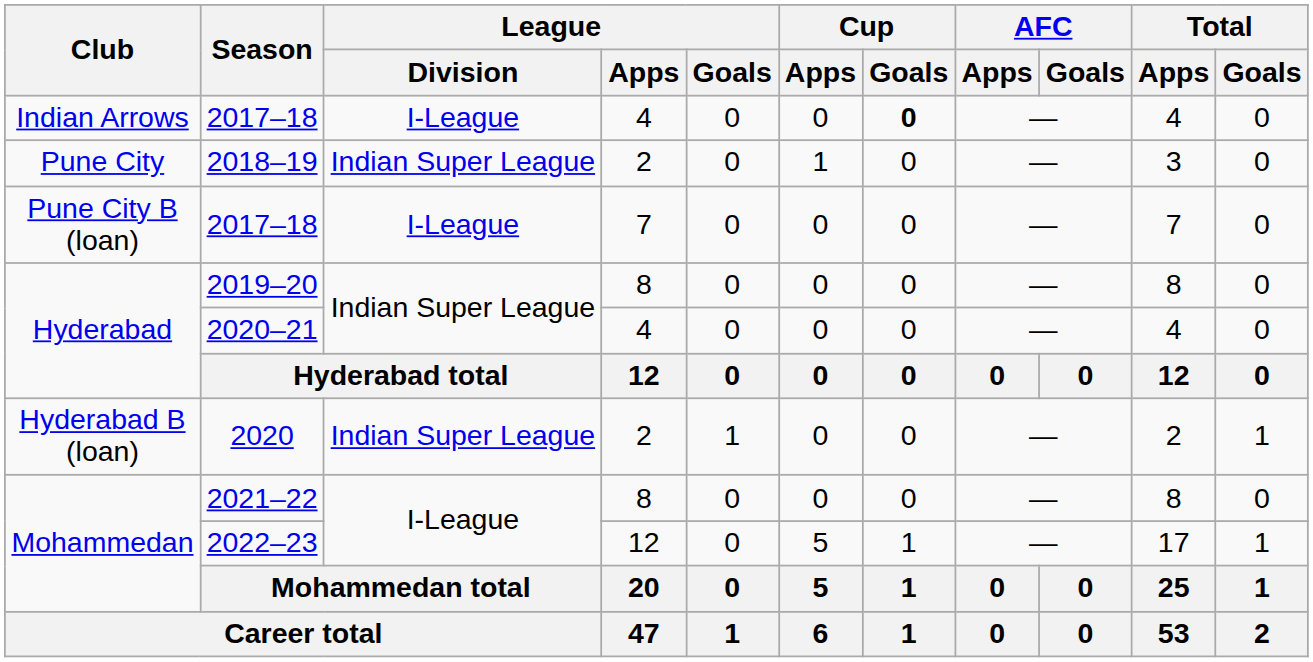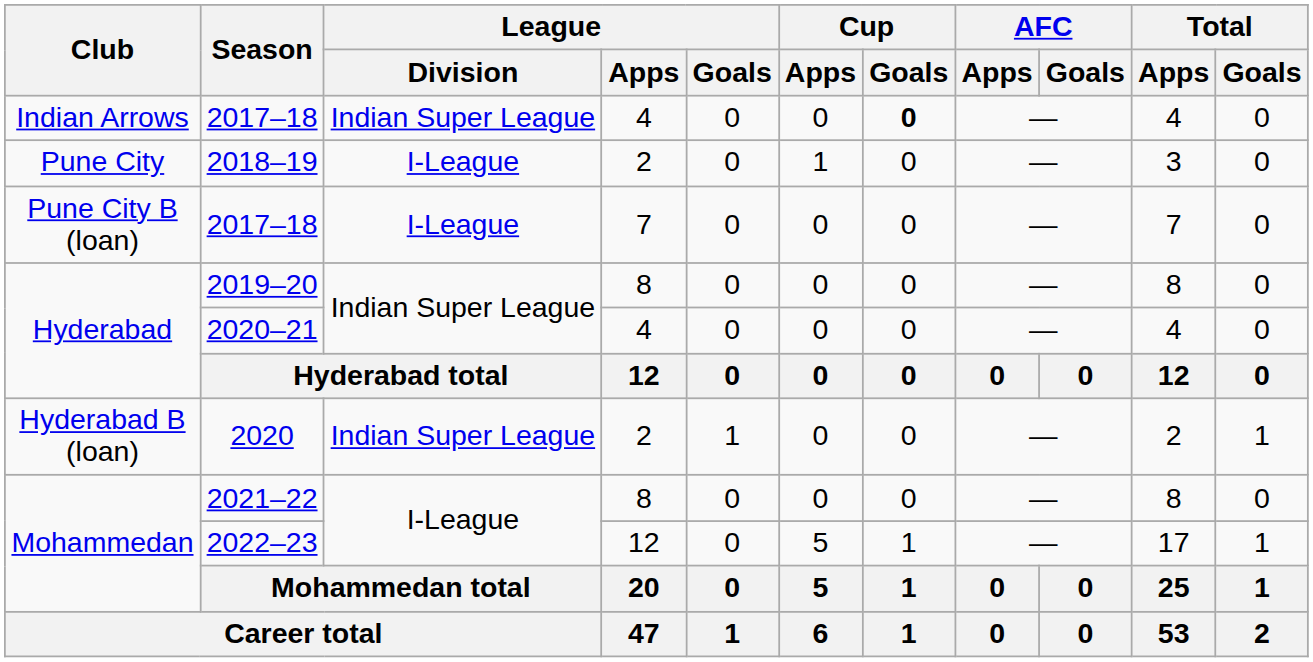Indian Arrows / 2017–18 | League / Division: I-League -> Indian Super League
2018–19 | League / Division: Indian Super League -> I-League
